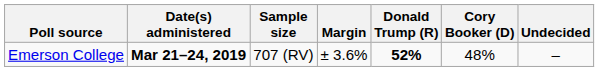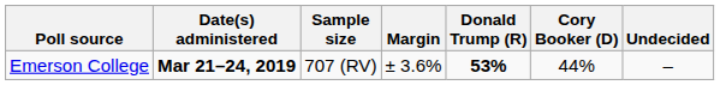Emerson College | Donald Trump (R): 52% -> 53%
Emerson College | Cory Booker (D): 48% -> 44%
